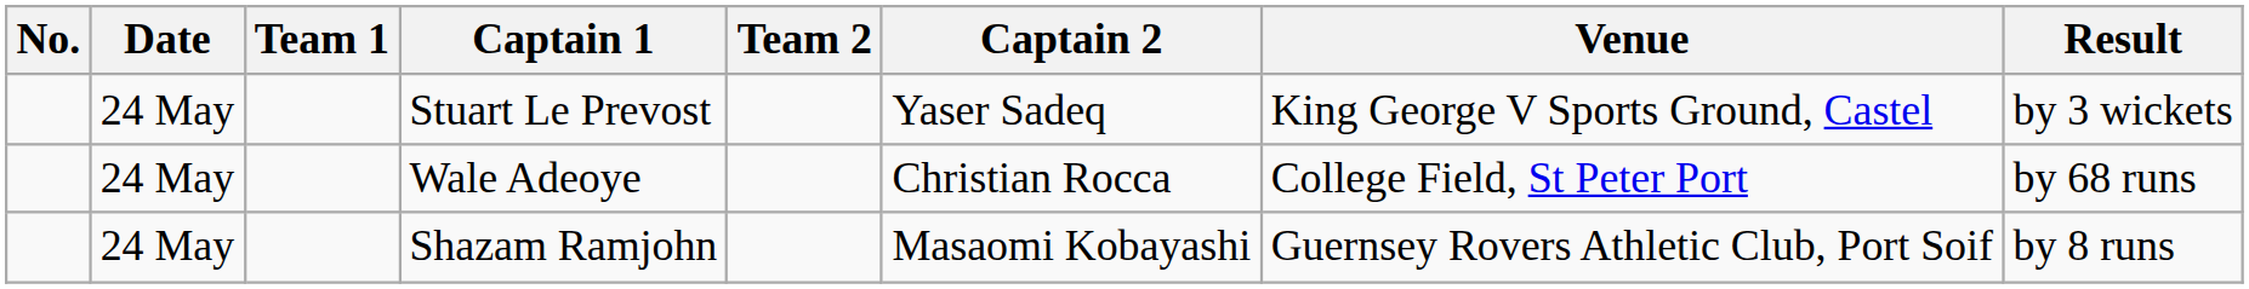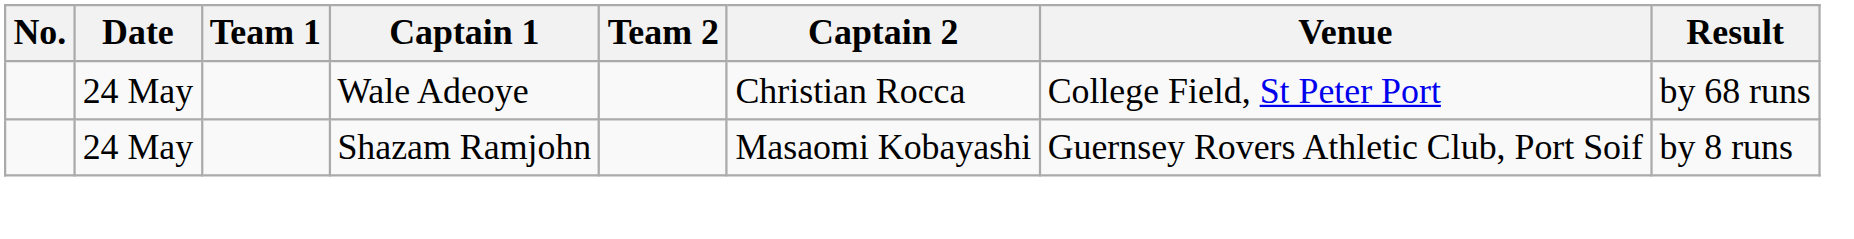- row: 24 May | Stuart Le Prevost | Yaser Sadeq | King George V Sports Ground, Castel | by 3 wickets
